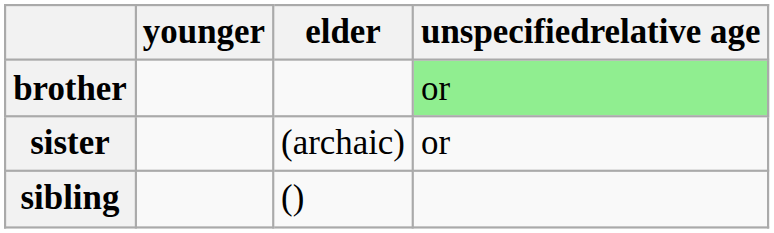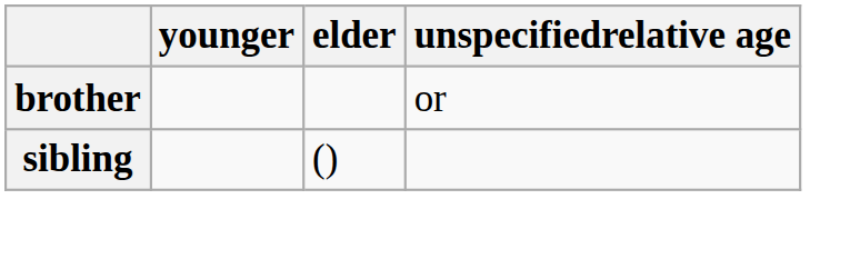brother | unspecifiedrelative age: lightgreen background -> no background
- row: sister | (archaic) | or
